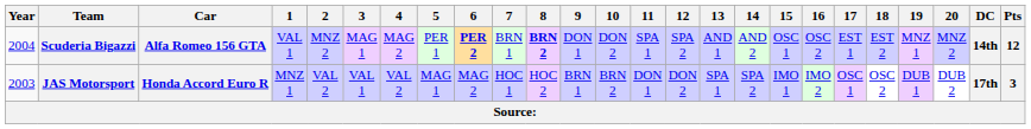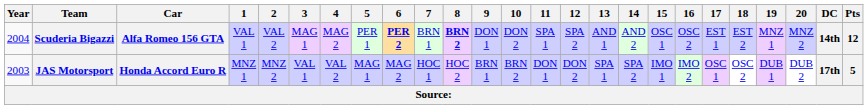Scuderia Bigazzi | 2: MNZ 2 -> VAL 2
JAS Motorsport | 2: VAL 2 -> MNZ 2
JAS Motorsport | Pts: 3 -> 5
